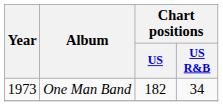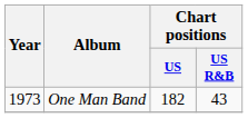One Man Band | Chart positions / US R&B: 34 -> 43
